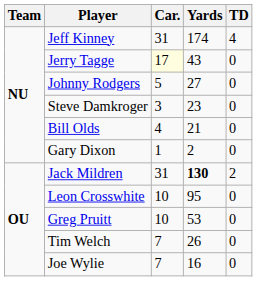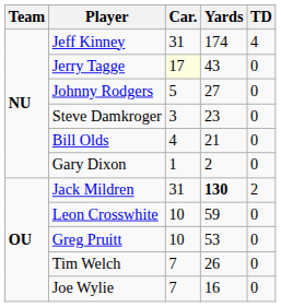Leon Crosswhite | Yards: 95 -> 59
